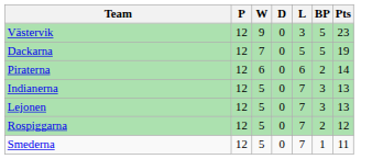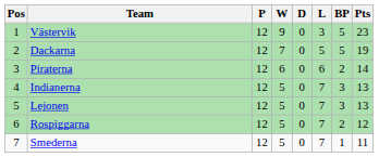+ column: Pos | 1 | 2 | 3 | 4 | 5 | 6 | 7
